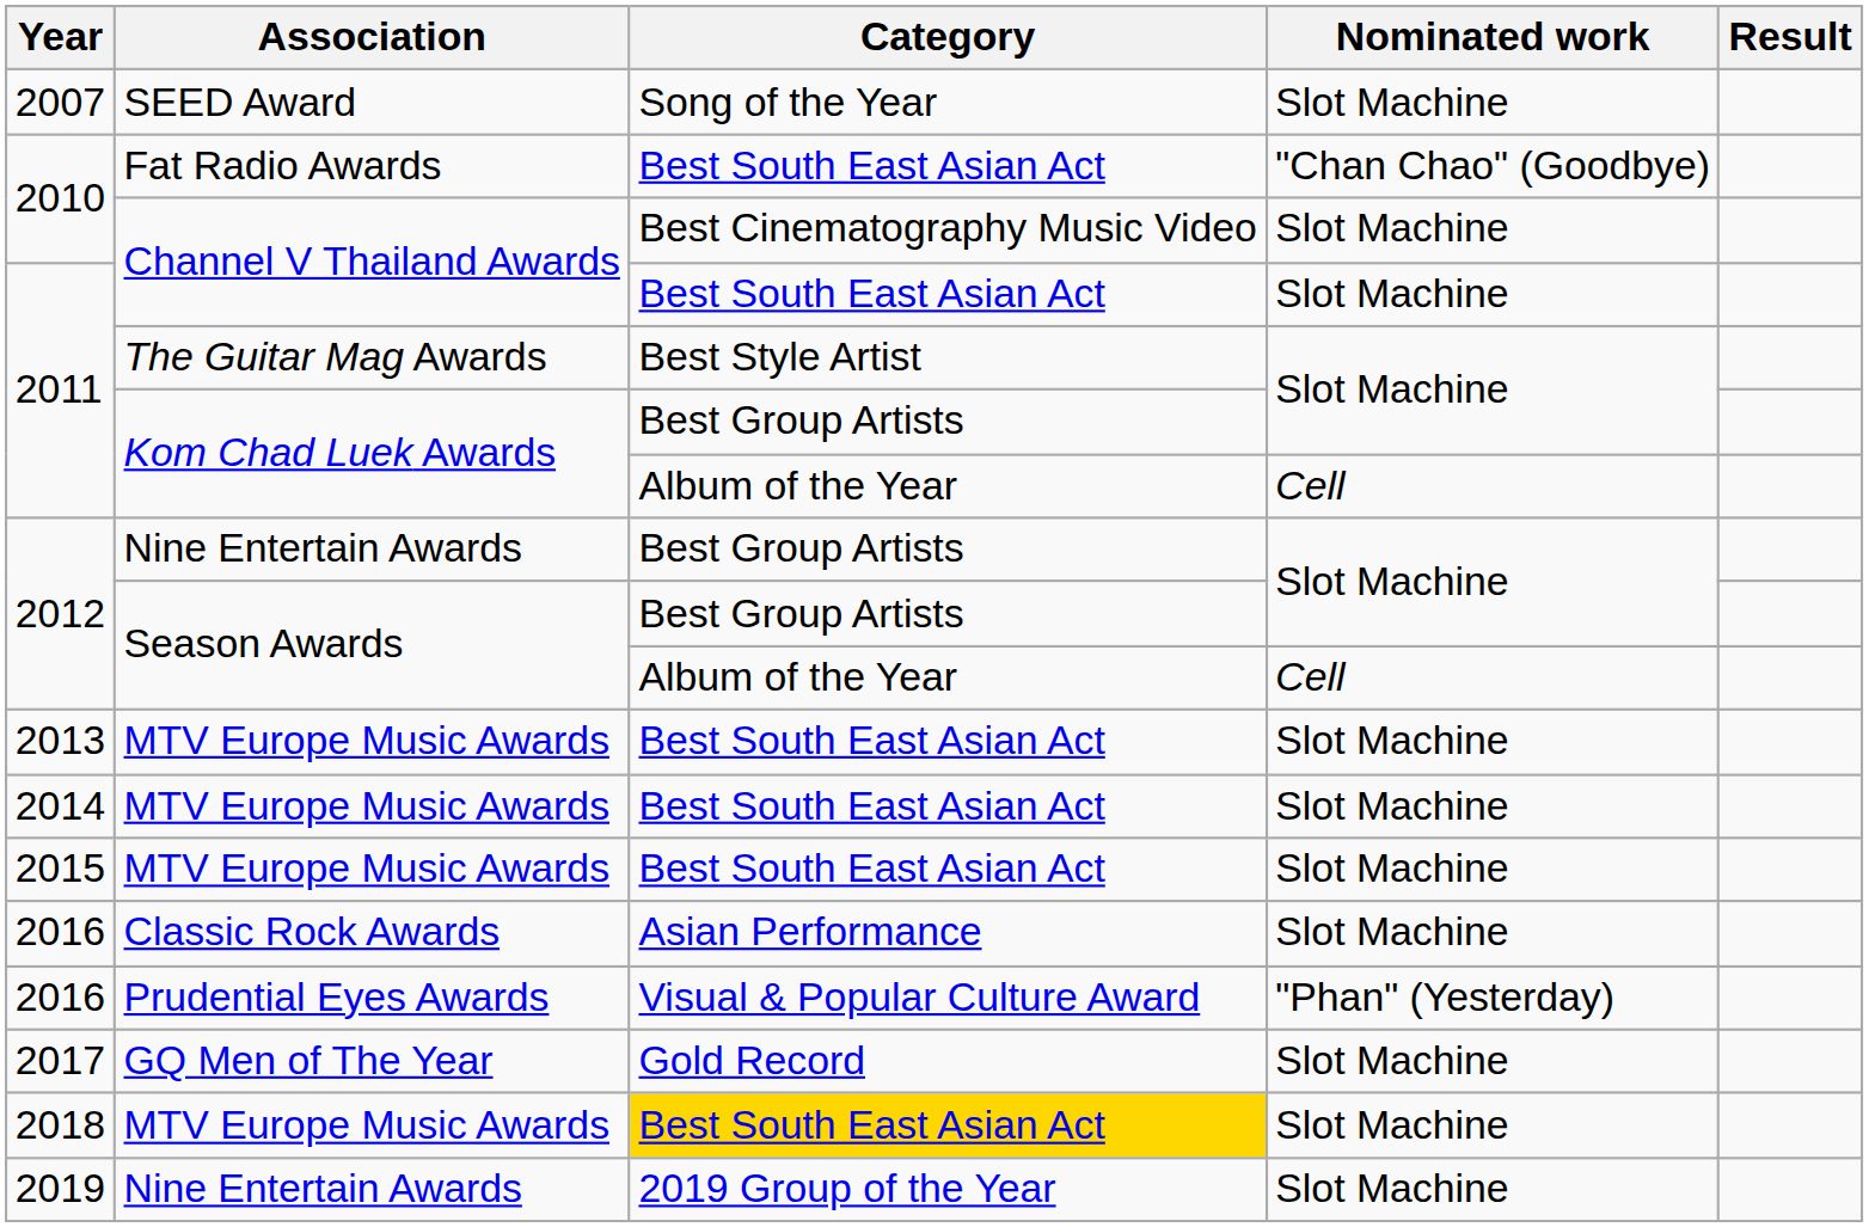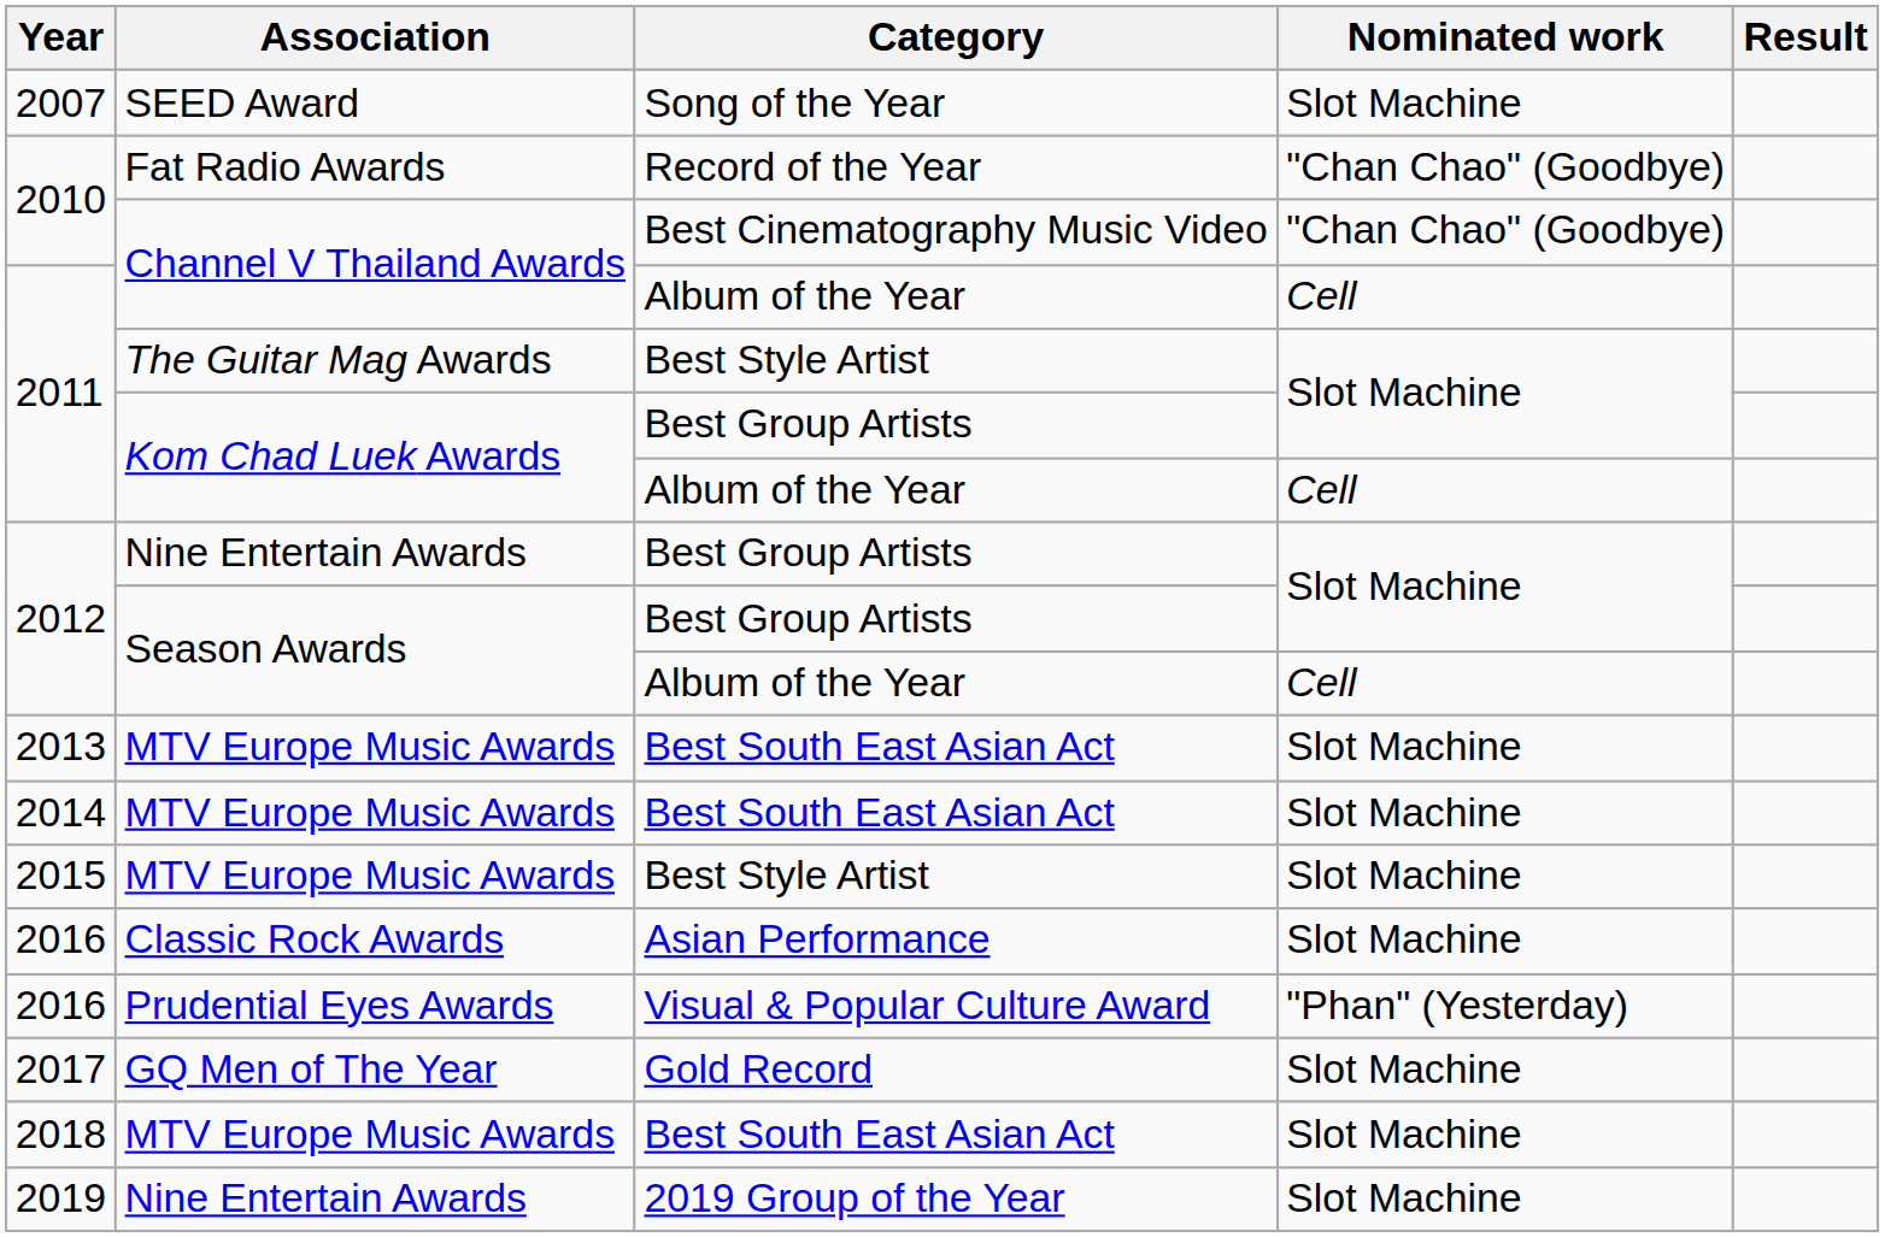2010 / Fat Radio Awards | Category: Best South East Asian Act -> Record of the Year
2010 / Channel V Thailand Awards | Nominated work: Slot Machine -> "Chan Chao" (Goodbye)
2011 / Channel V Thailand Awards | Category: Best South East Asian Act -> Album of the Year
2011 / Channel V Thailand Awards | Nominated work: Slot Machine -> Cell
2015 | Category: Best South East Asian Act -> Best Style Artist
2018 | Category: gold background -> no background
